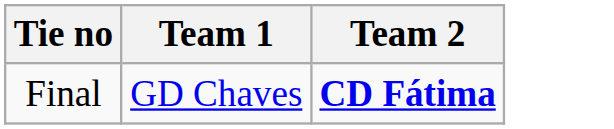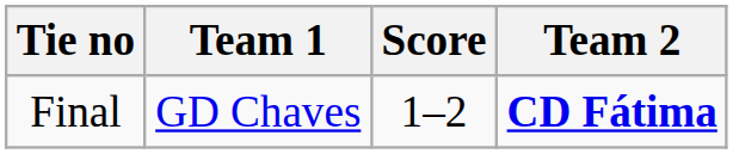+ column: Score | 1–2
